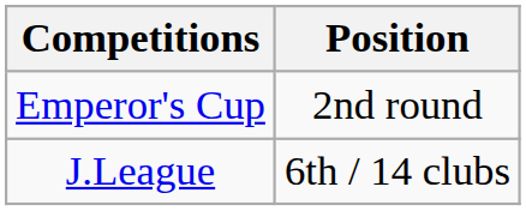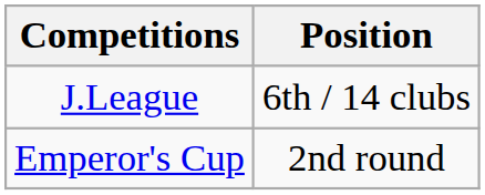rows swapped: J.League <-> Emperor's Cup
